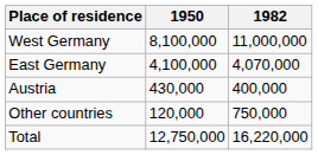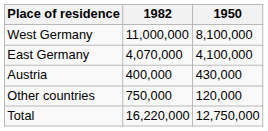columns swapped: 1950 <-> 1982
